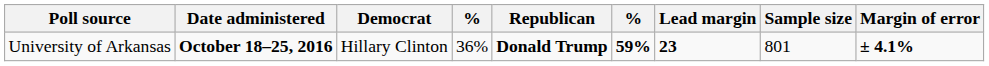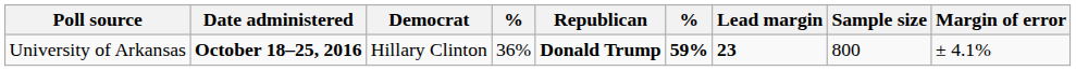University of Arkansas | Sample size: 801 -> 800
University of Arkansas | Margin of error: bold -> normal
